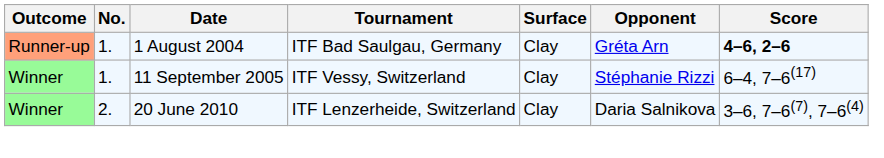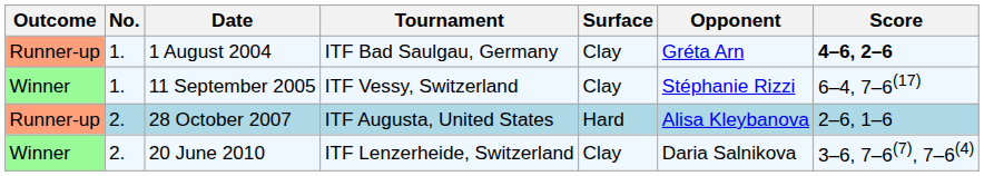+ row: Runner-up | 2. | 28 October 2007 | ITF Augusta, United States | Hard | Alisa Kleybanova | 2–6, 1–6
